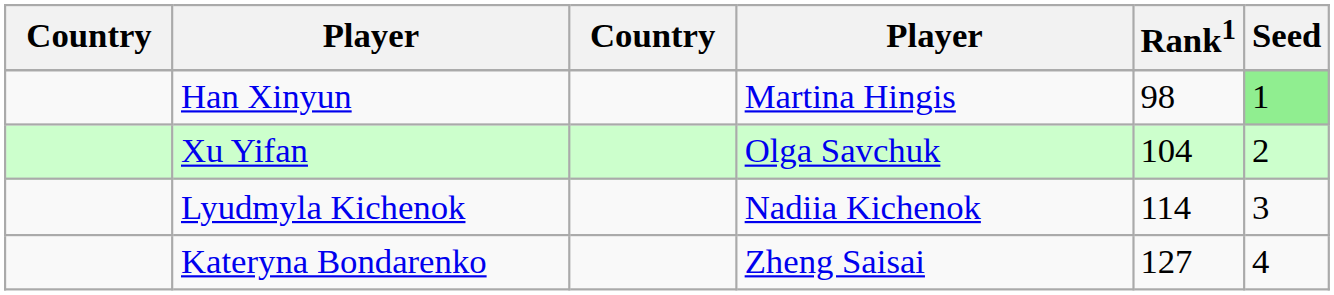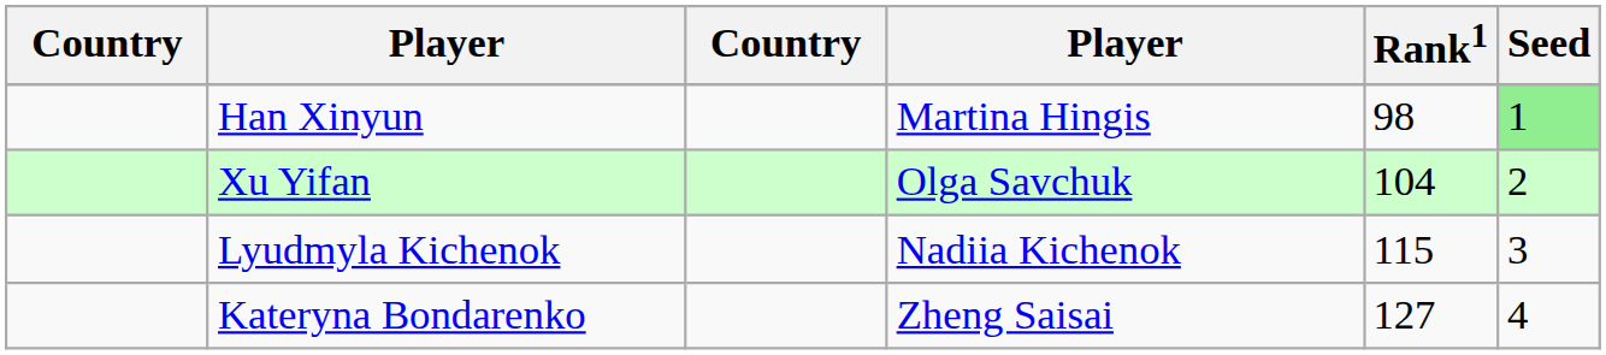Lyudmyla Kichenok | Rank1: 114 -> 115
